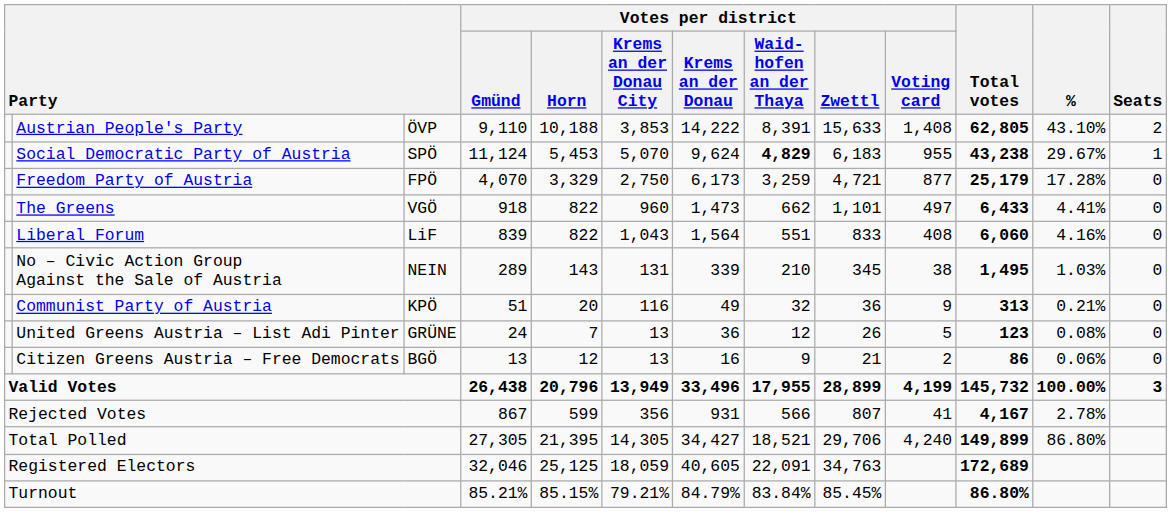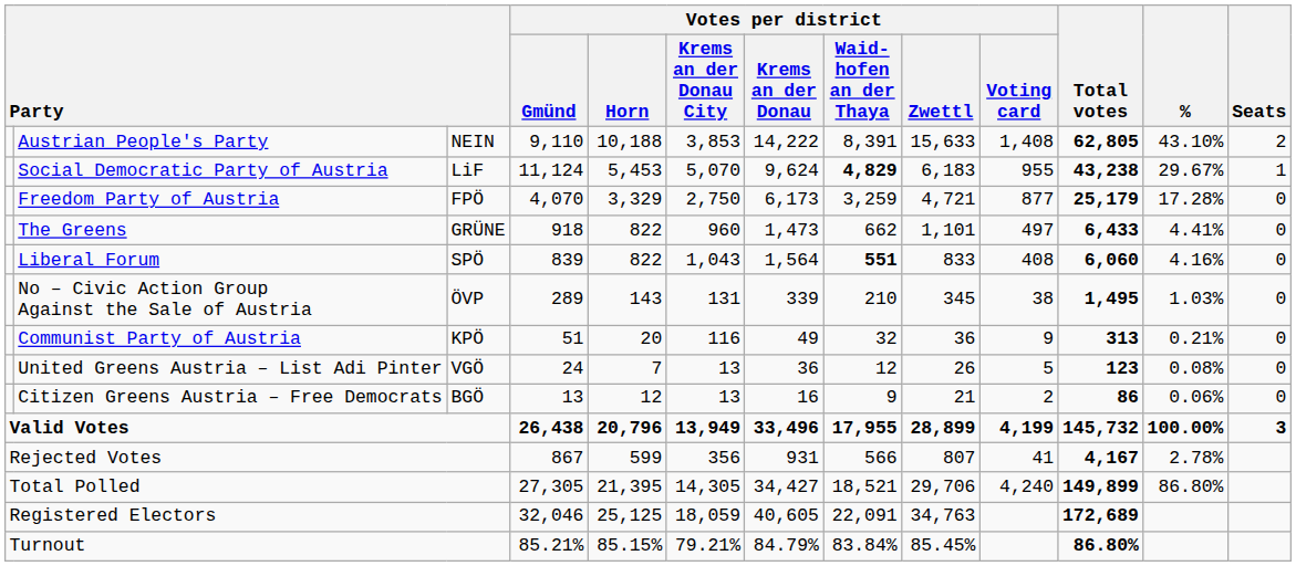Austrian People's Party | column 3: ÖVP -> NEIN
Social Democratic Party of Austria | column 3: SPÖ -> LiF
The Greens | column 3: VGÖ -> GRÜNE
Liberal Forum | column 3: LiF -> SPÖ
Liberal Forum | Votes per district / Waid- hofen an der Thaya: normal -> bold
No – Civic Action Group Against the Sale of Austria | column 3: NEIN -> ÖVP
United Greens Austria – List Adi Pinter | column 3: GRÜNE -> VGÖ
